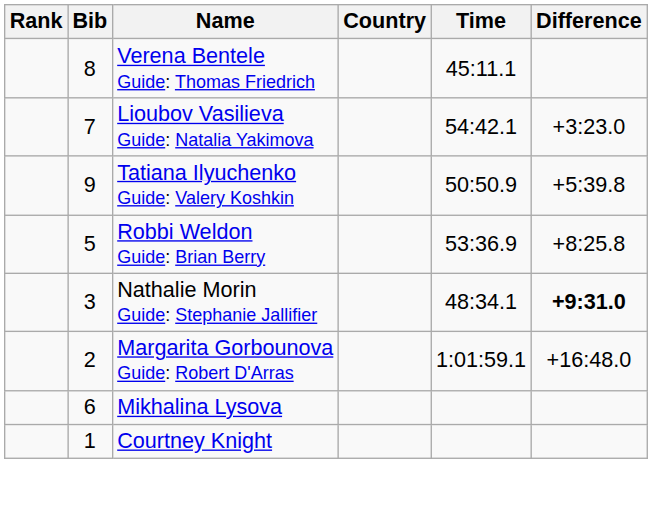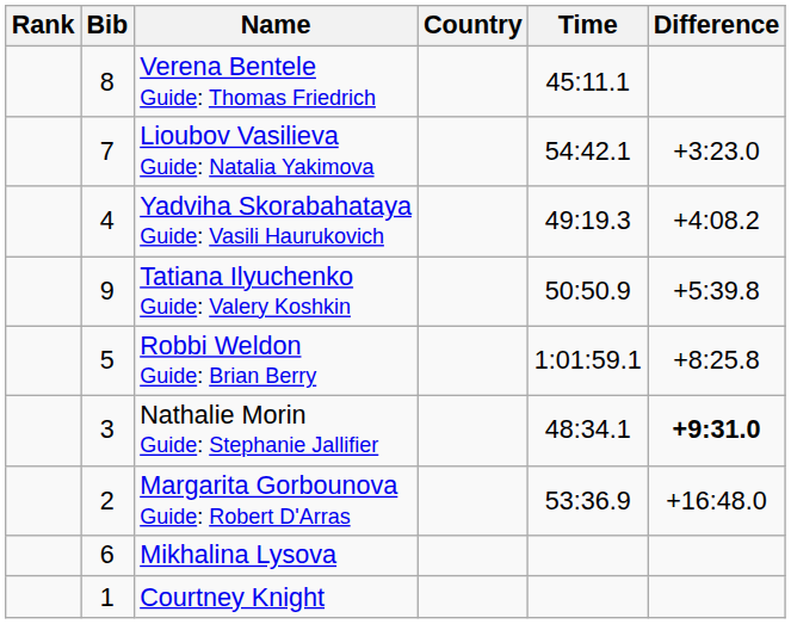+ row: 4 | Yadviha Skorabahataya Guide: Vasili Haurukovich | 49:19.3 | +4:08.2
Robbi Weldon Guide: Brian Berry | Time: 53:36.9 -> 1:01:59.1
Margarita Gorbounova Guide: Robert D'Arras | Time: 1:01:59.1 -> 53:36.9
